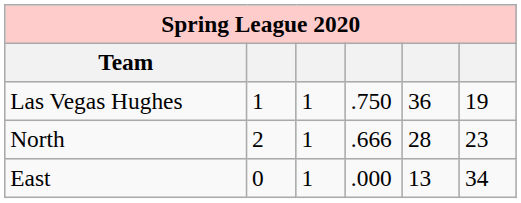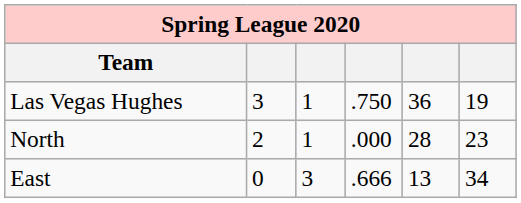Las Vegas Hughes | column 2: 1 -> 3
North | column 4: .666 -> .000
East | column 3: 1 -> 3
East | column 4: .000 -> .666
